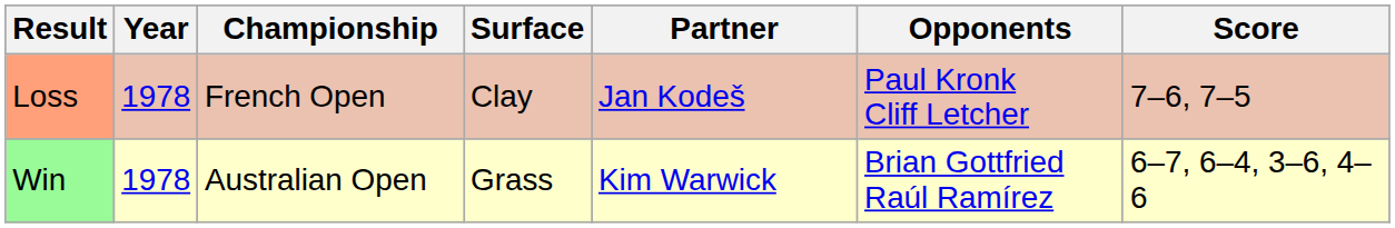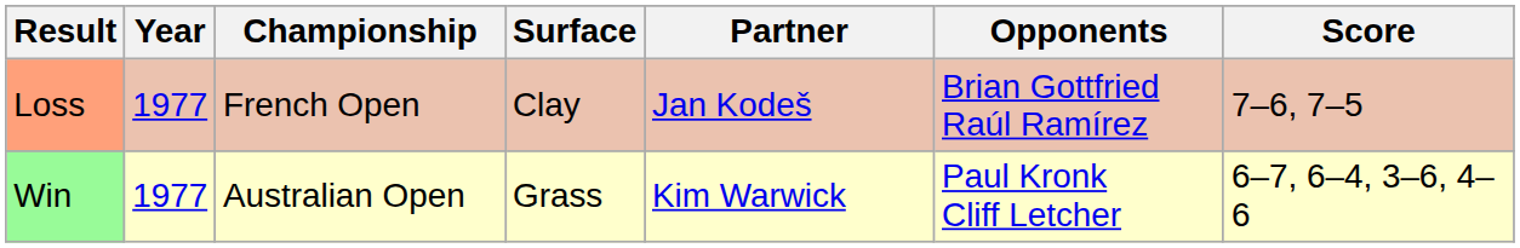Loss | Year: 1978 -> 1977
Loss | Opponents: Paul Kronk Cliff Letcher -> Brian Gottfried Raúl Ramírez
Win | Year: 1978 -> 1977
Win | Opponents: Brian Gottfried Raúl Ramírez -> Paul Kronk Cliff Letcher
